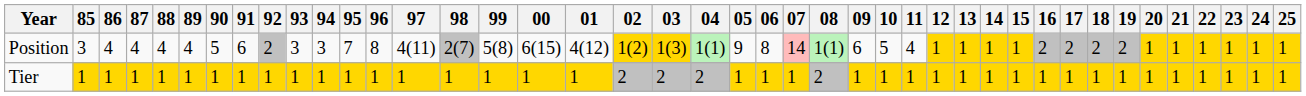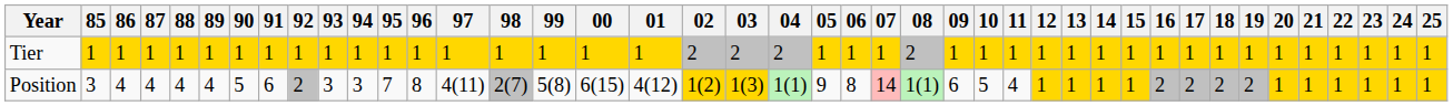rows swapped: Tier <-> Position
